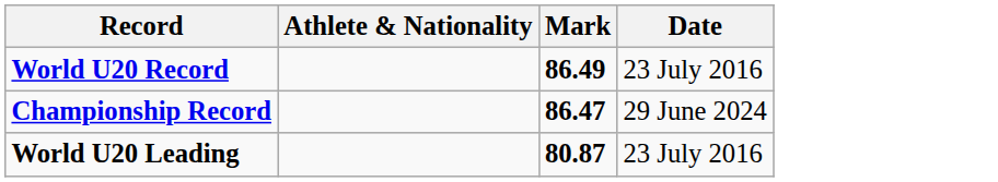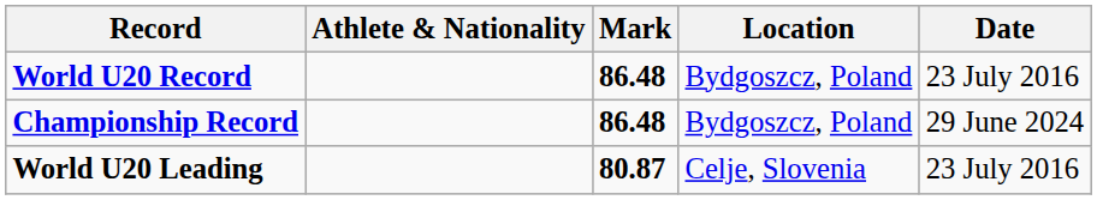+ column: Location | Bydgoszcz, Poland | Bydgoszcz, Poland | Celje, Slovenia
World U20 Record | Mark: 86.49 -> 86.48
Championship Record | Mark: 86.47 -> 86.48
